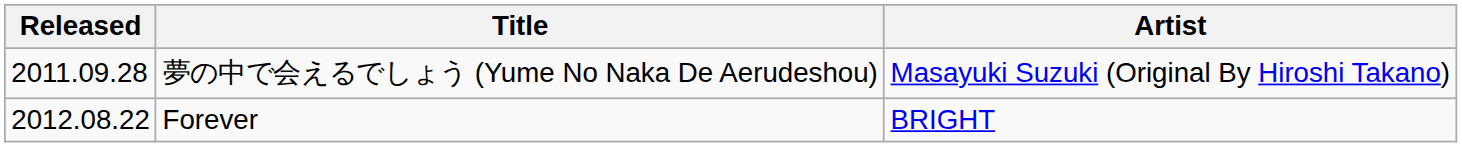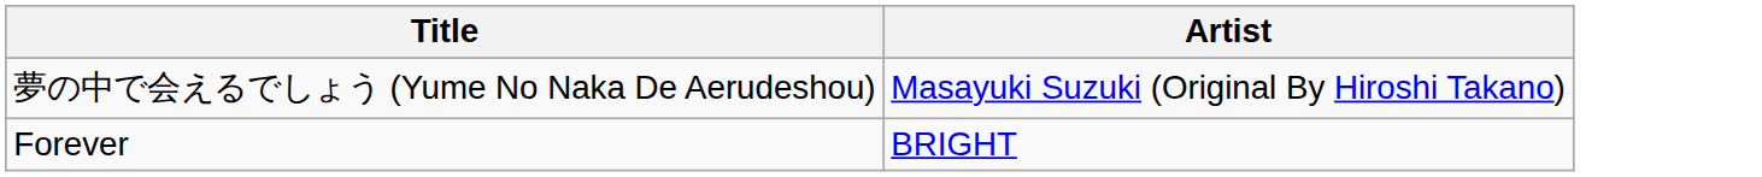- column: Released | 2011.09.28 | 2012.08.22
